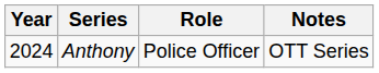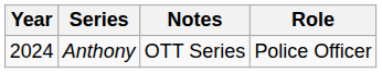columns swapped: Role <-> Notes
